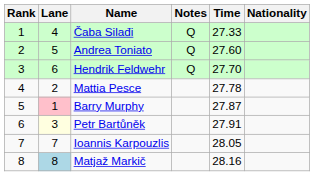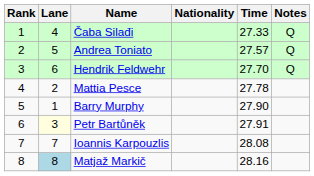columns swapped: Nationality <-> Notes
Andrea Toniato | Time: 27.60 -> 27.57
Barry Murphy | Lane: pink background -> no background
Barry Murphy | Time: 27.87 -> 27.90
Ioannis Karpouzlis | Time: 28.05 -> 28.08
